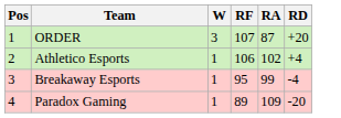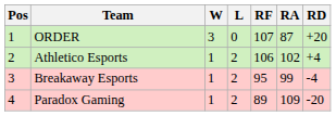+ column: L | 0 | 2 | 2 | 2
